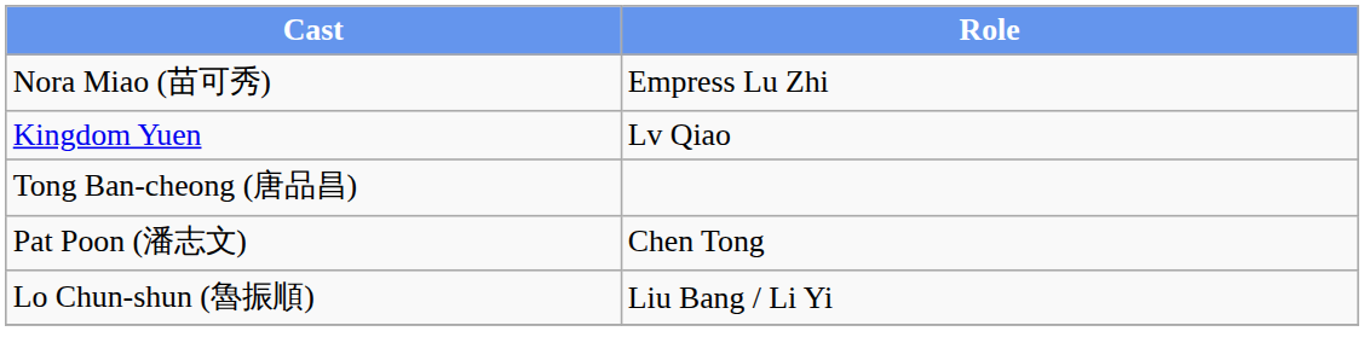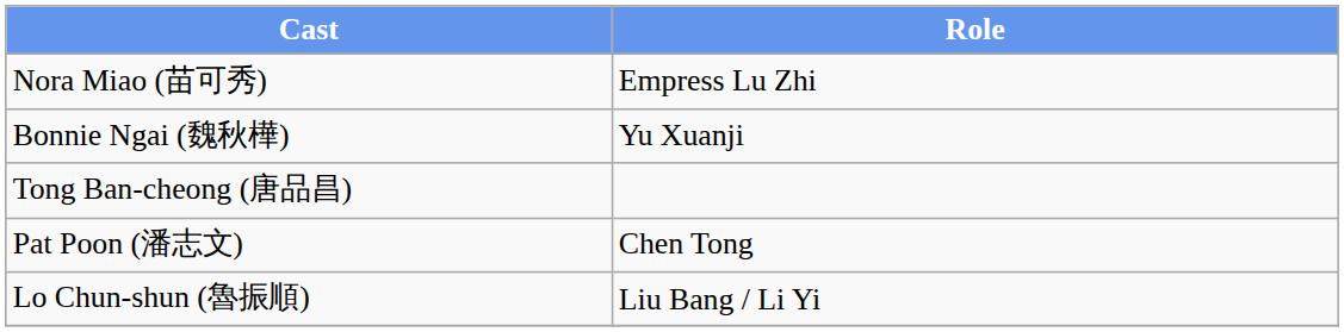+ row: Bonnie Ngai (魏秋樺) | Yu Xuanji
- row: Kingdom Yuen | Lv Qiao
